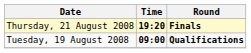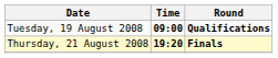rows swapped: Tuesday, 19 August 2008 <-> Thursday, 21 August 2008
